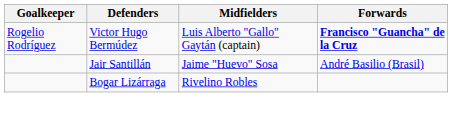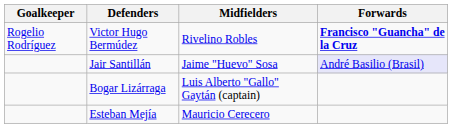Victor Hugo Bermúdez | Midfielders: Luis Alberto "Gallo" Gaytán (captain) -> Rivelino Robles
Jair Santillán | Forwards: no background -> lavender background
Bogar Lizárraga | Midfielders: Rivelino Robles -> Luis Alberto "Gallo" Gaytán (captain)
+ row: Esteban Mejía | Mauricio Cerecero
